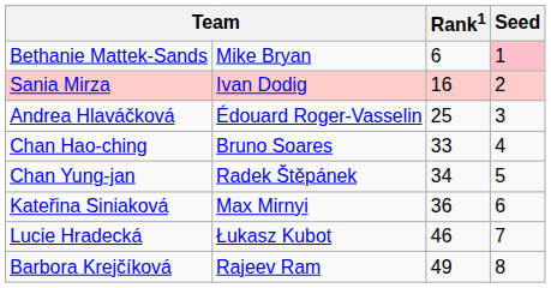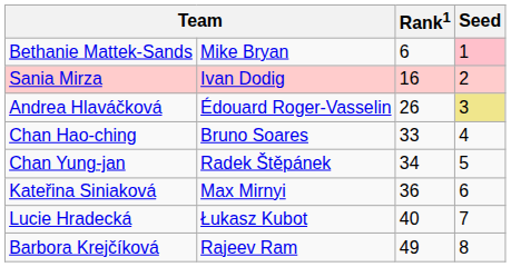Andrea Hlaváčková | Rank1: 25 -> 26
Andrea Hlaváčková | Seed: no background -> khaki background
Lucie Hradecká | Rank1: 46 -> 40
